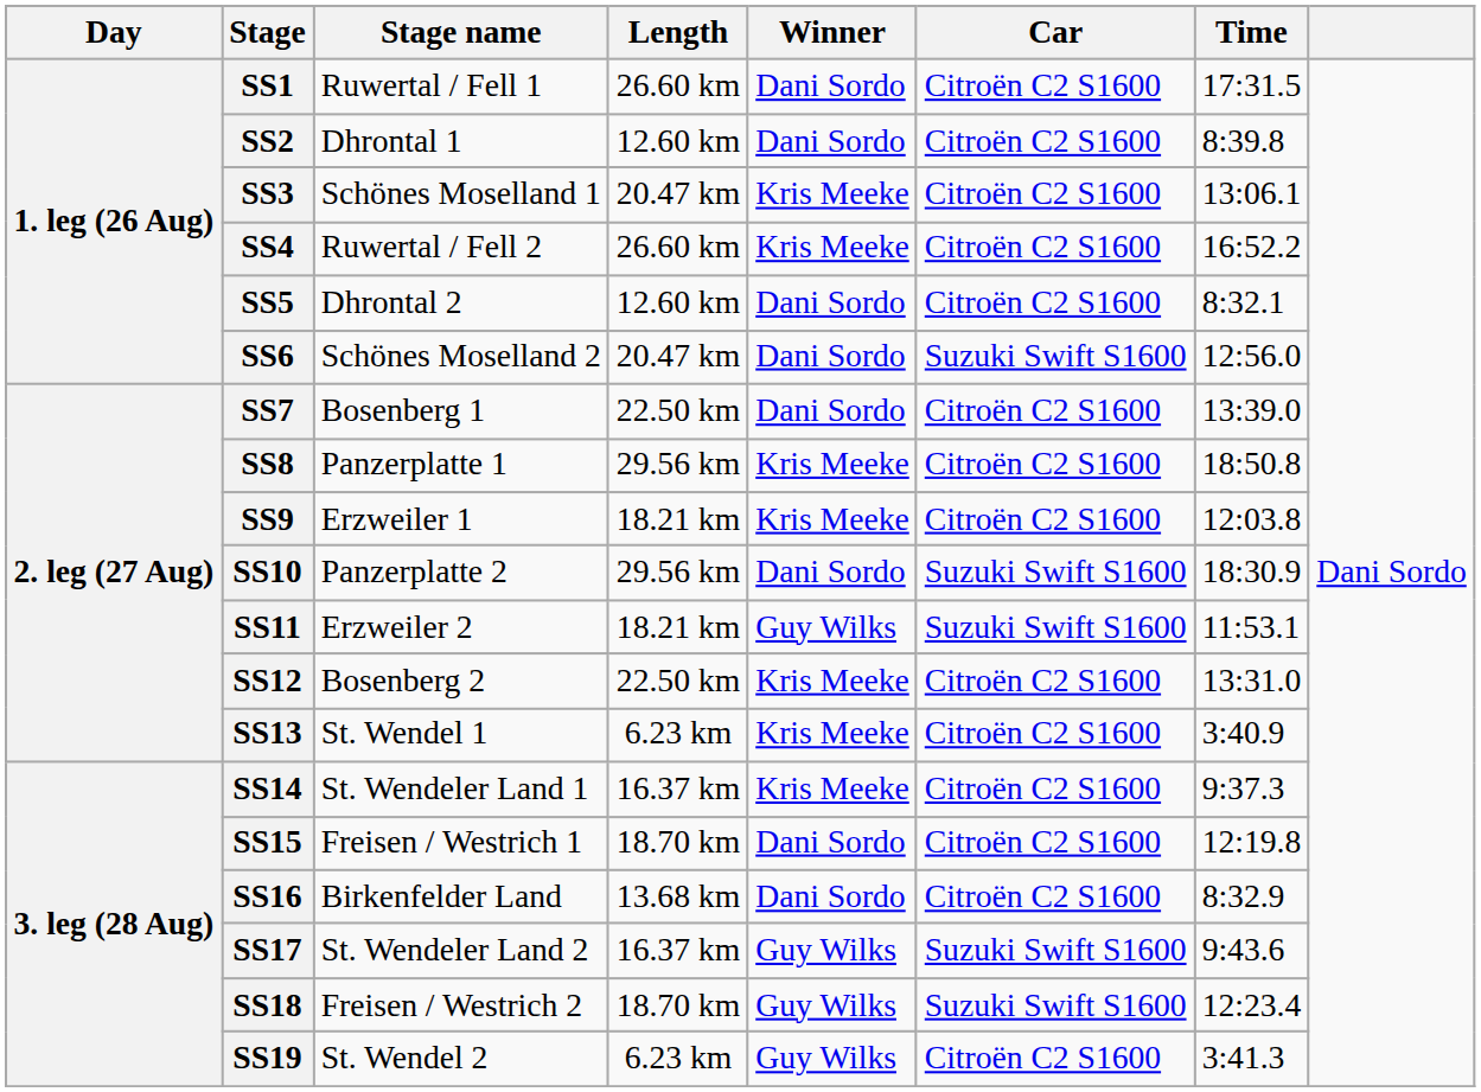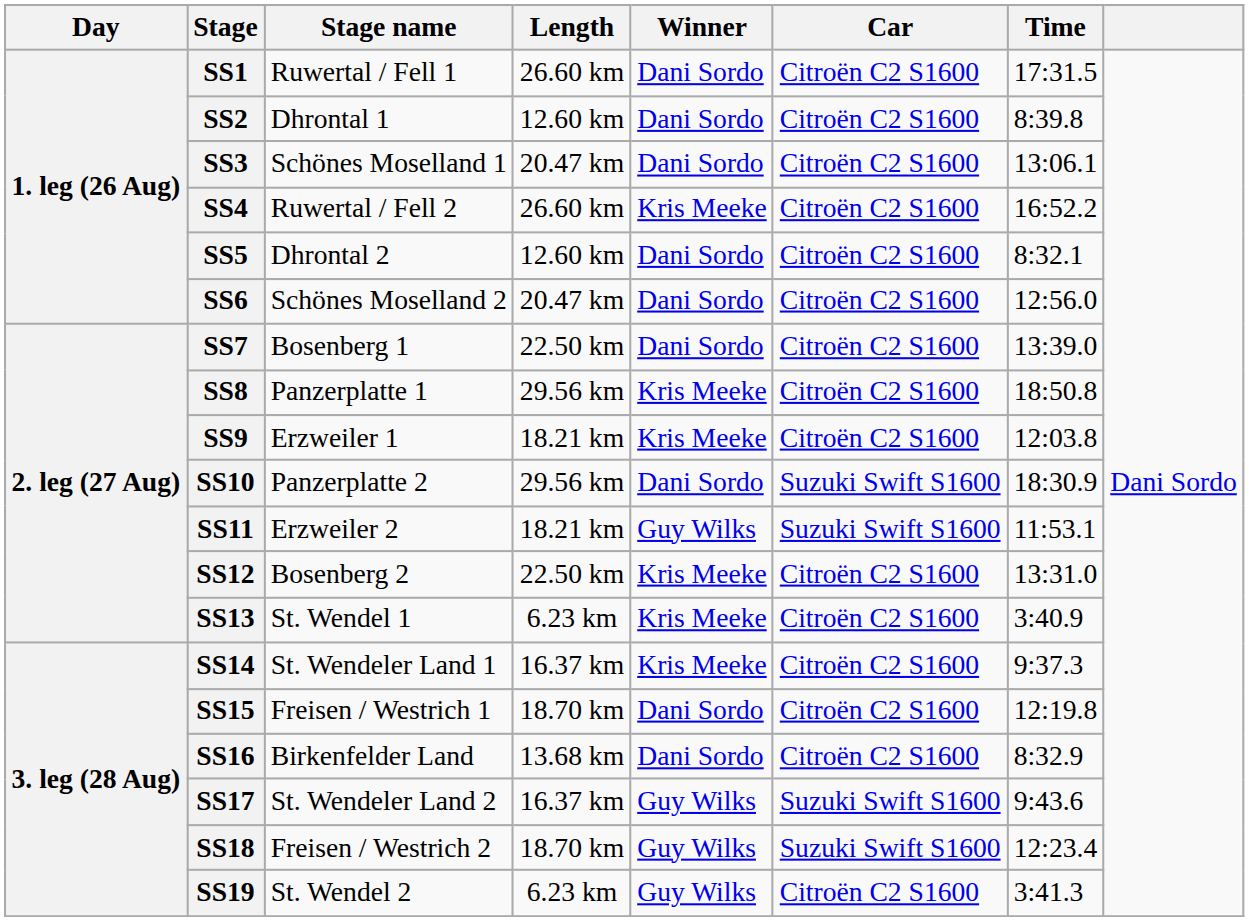SS3 | Winner: Kris Meeke -> Dani Sordo
SS6 | Car: Suzuki Swift S1600 -> Citroën C2 S1600
